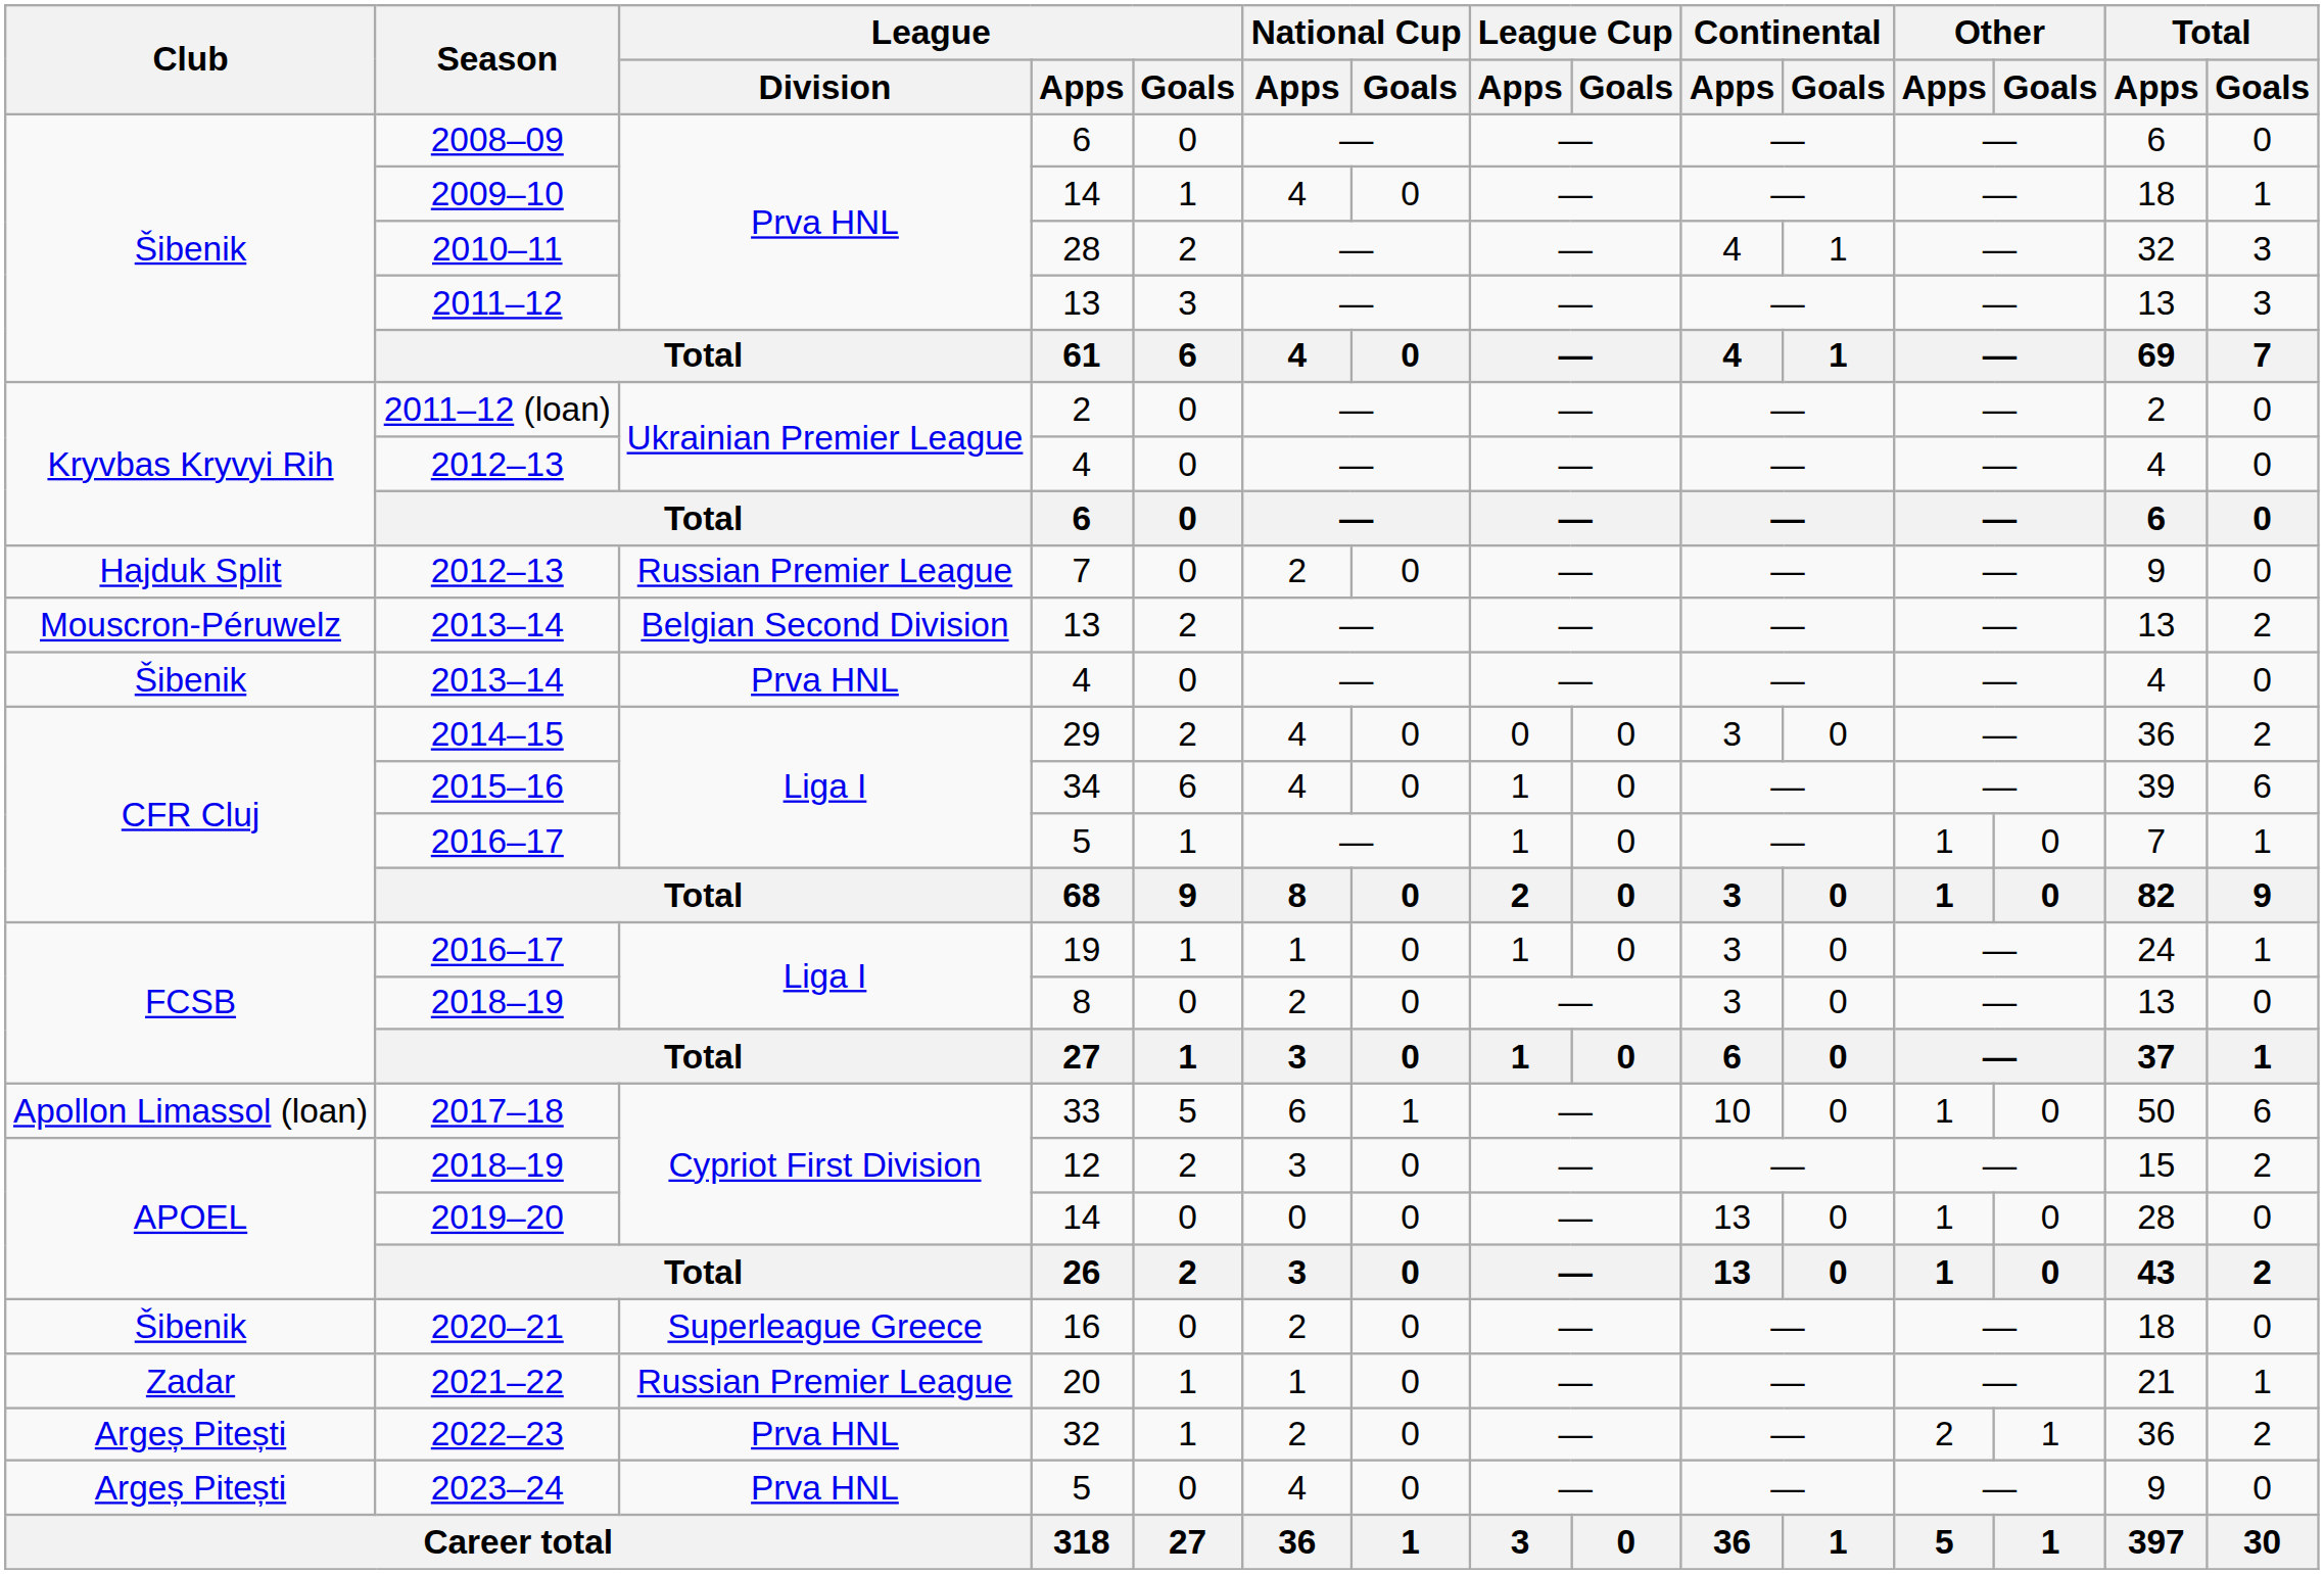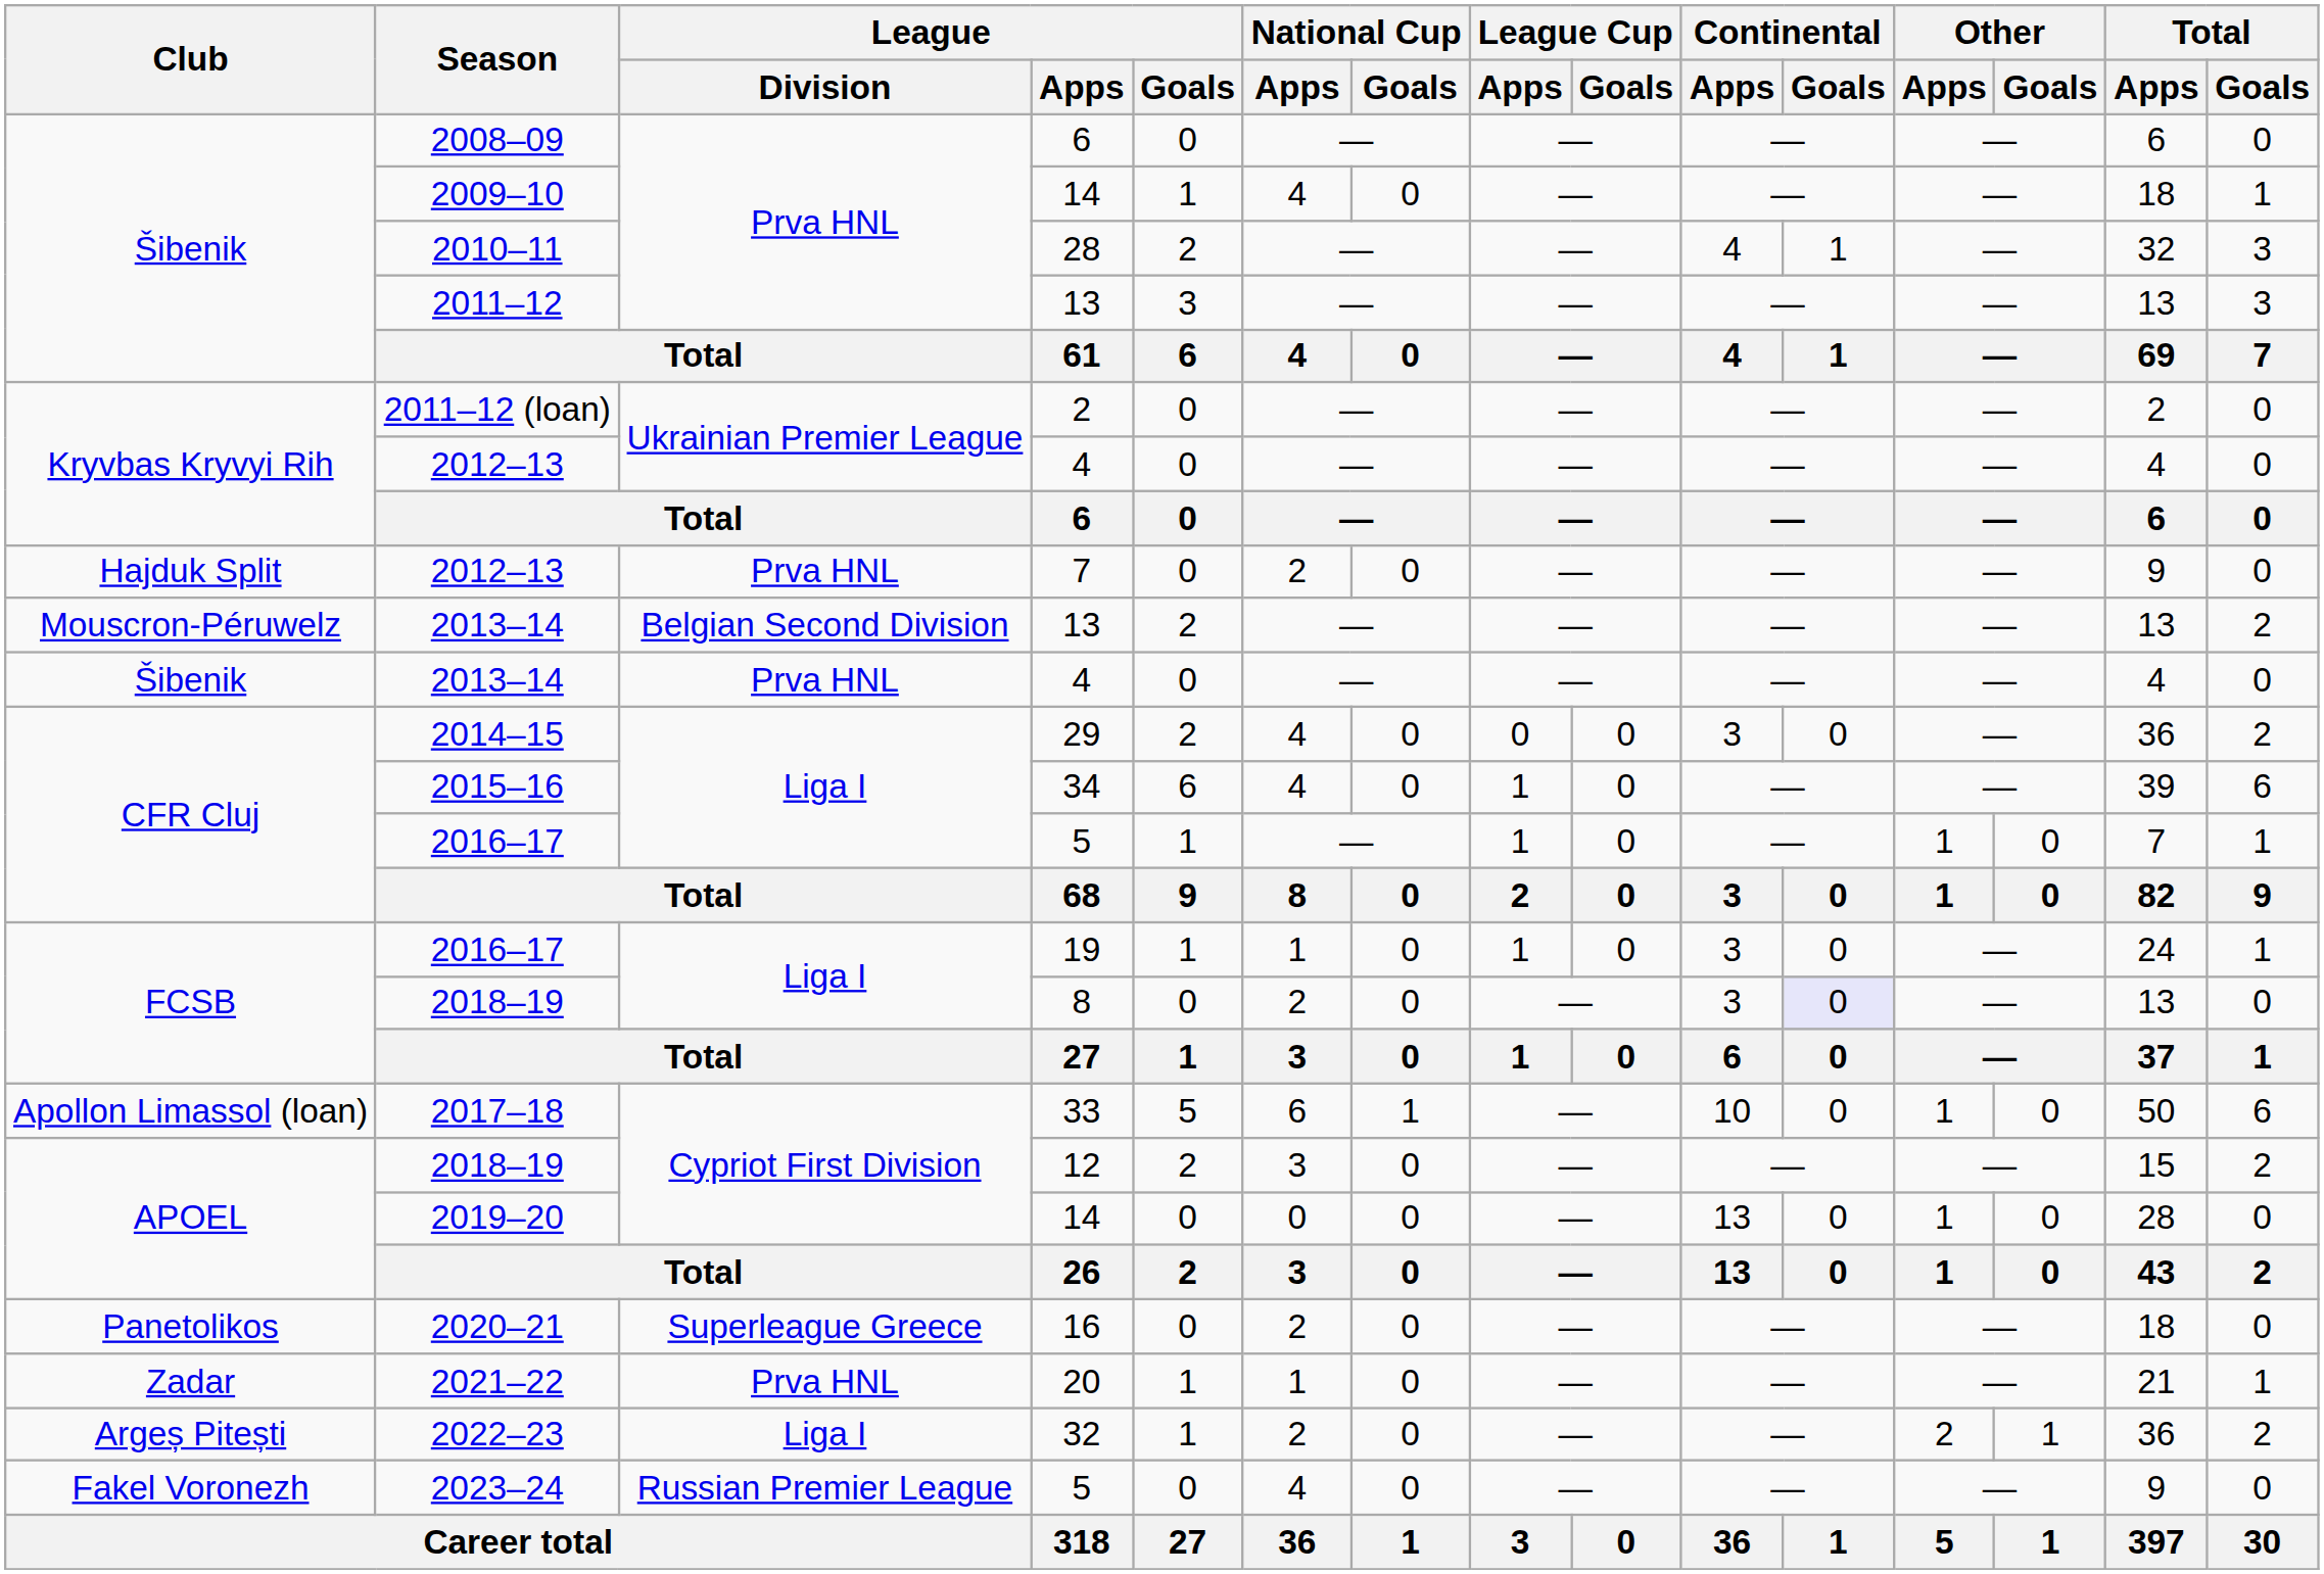2012–13 / 7 | League / Division: Russian Premier League -> Prva HNL
2018–19 / 8 | Continental / Goals: no background -> lavender background
2020–21 | Club: Šibenik -> Panetolikos
2021–22 | League / Division: Russian Premier League -> Prva HNL
2022–23 | League / Division: Prva HNL -> Liga I
2023–24 | Club: Argeș Pitești -> Fakel Voronezh
2023–24 | League / Division: Prva HNL -> Russian Premier League
